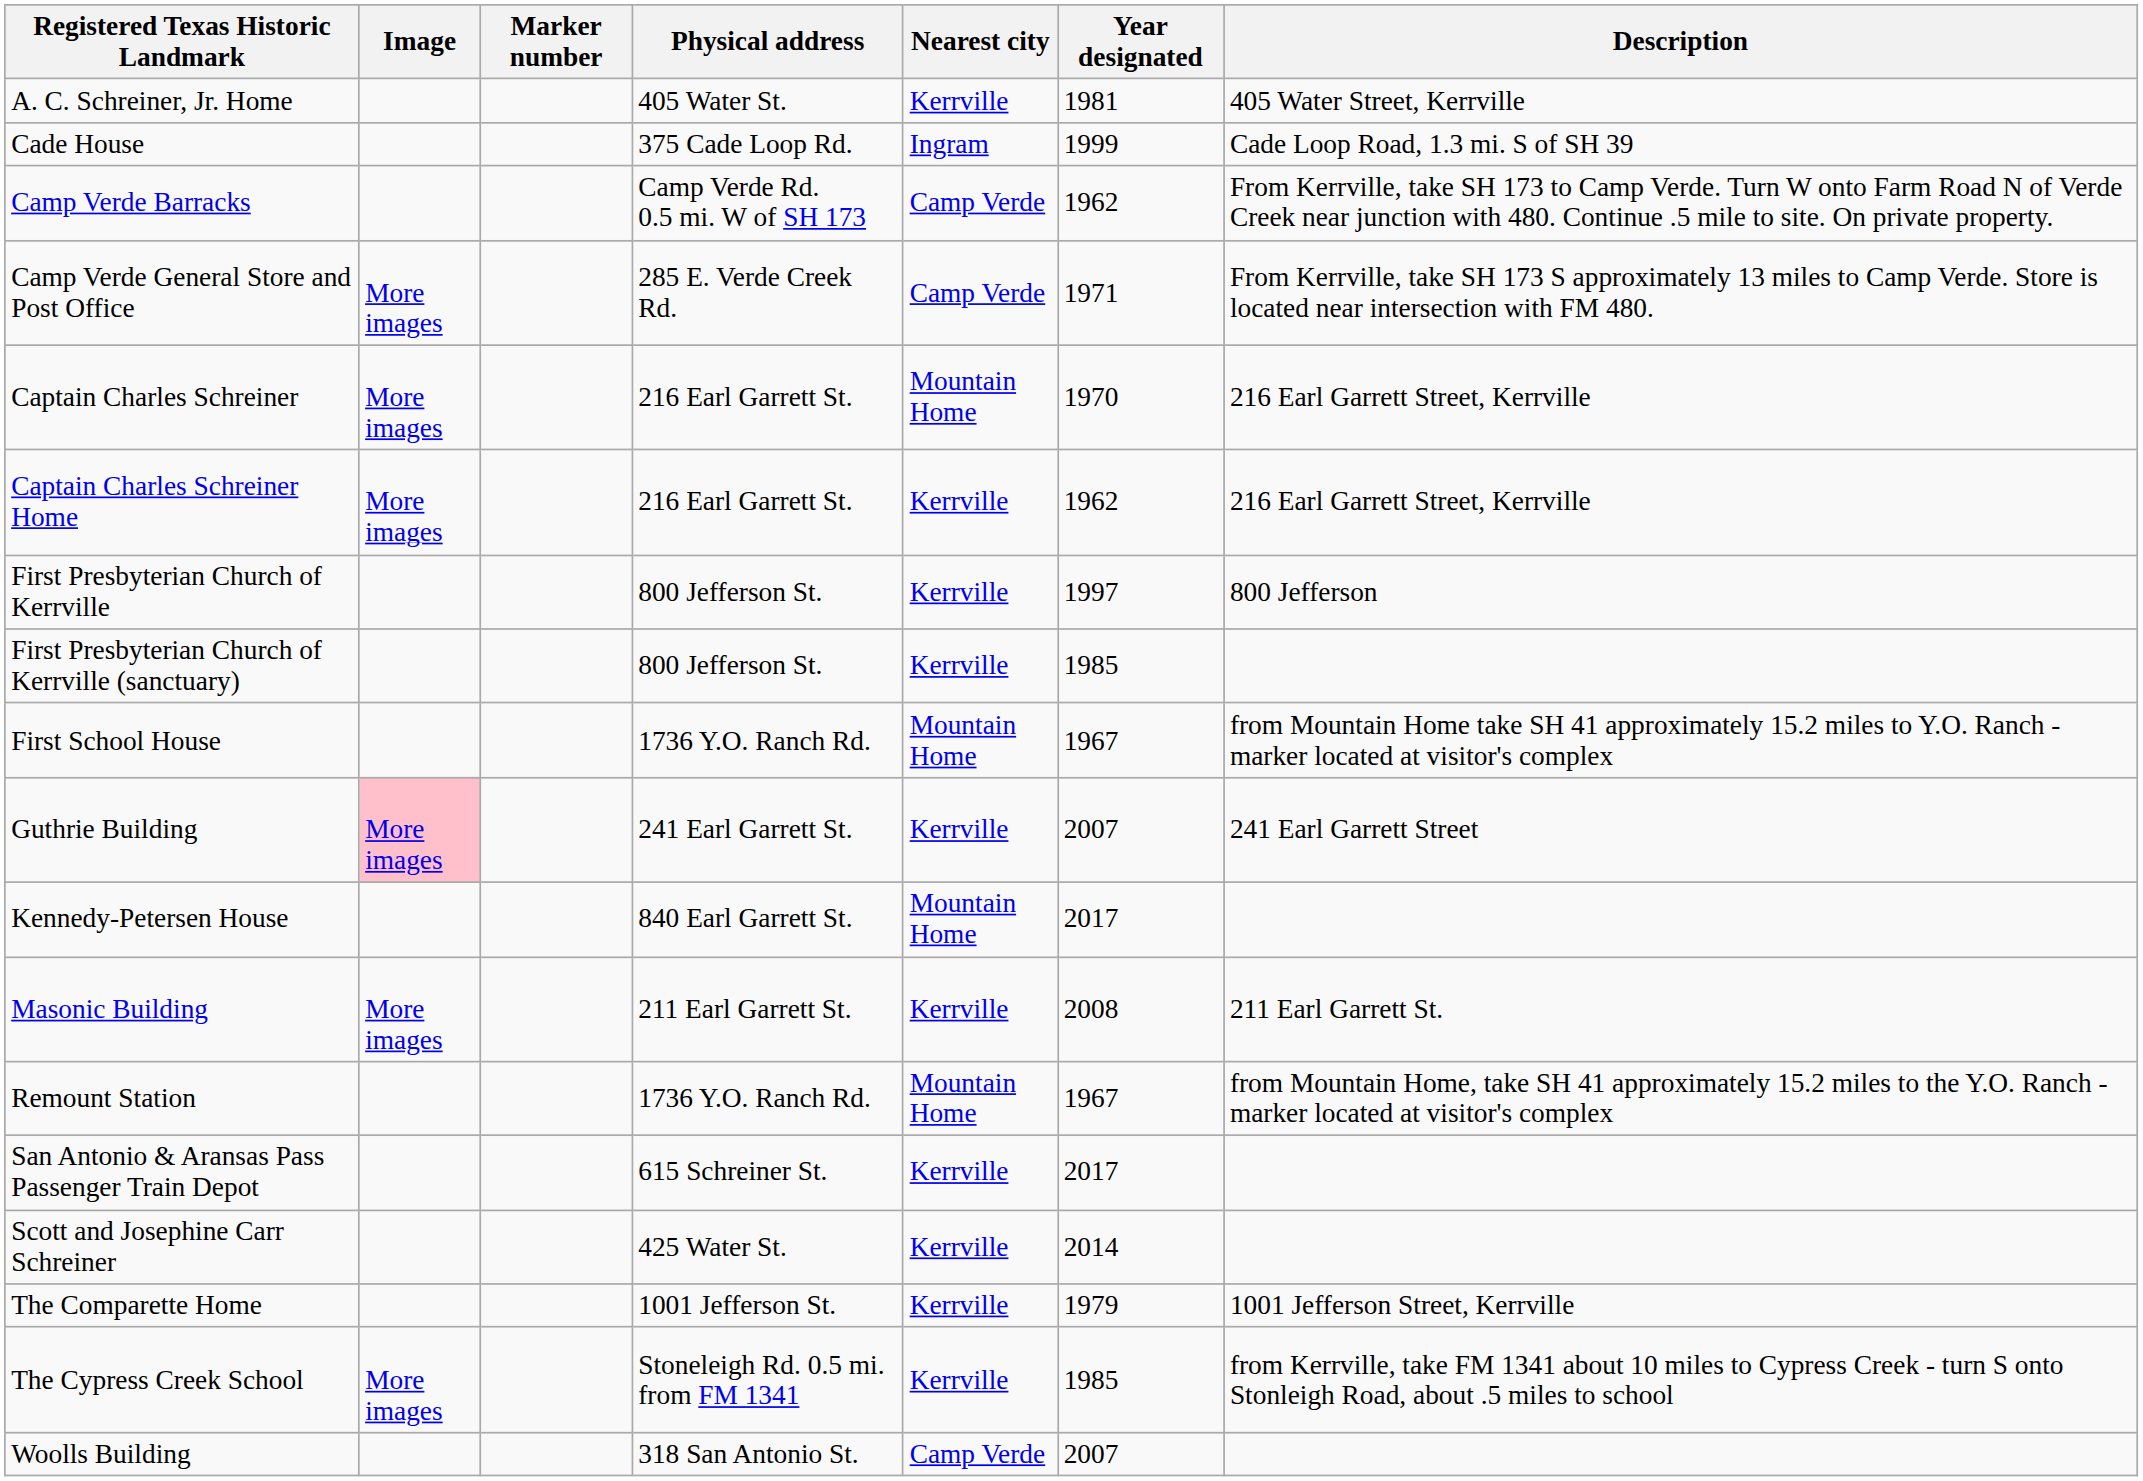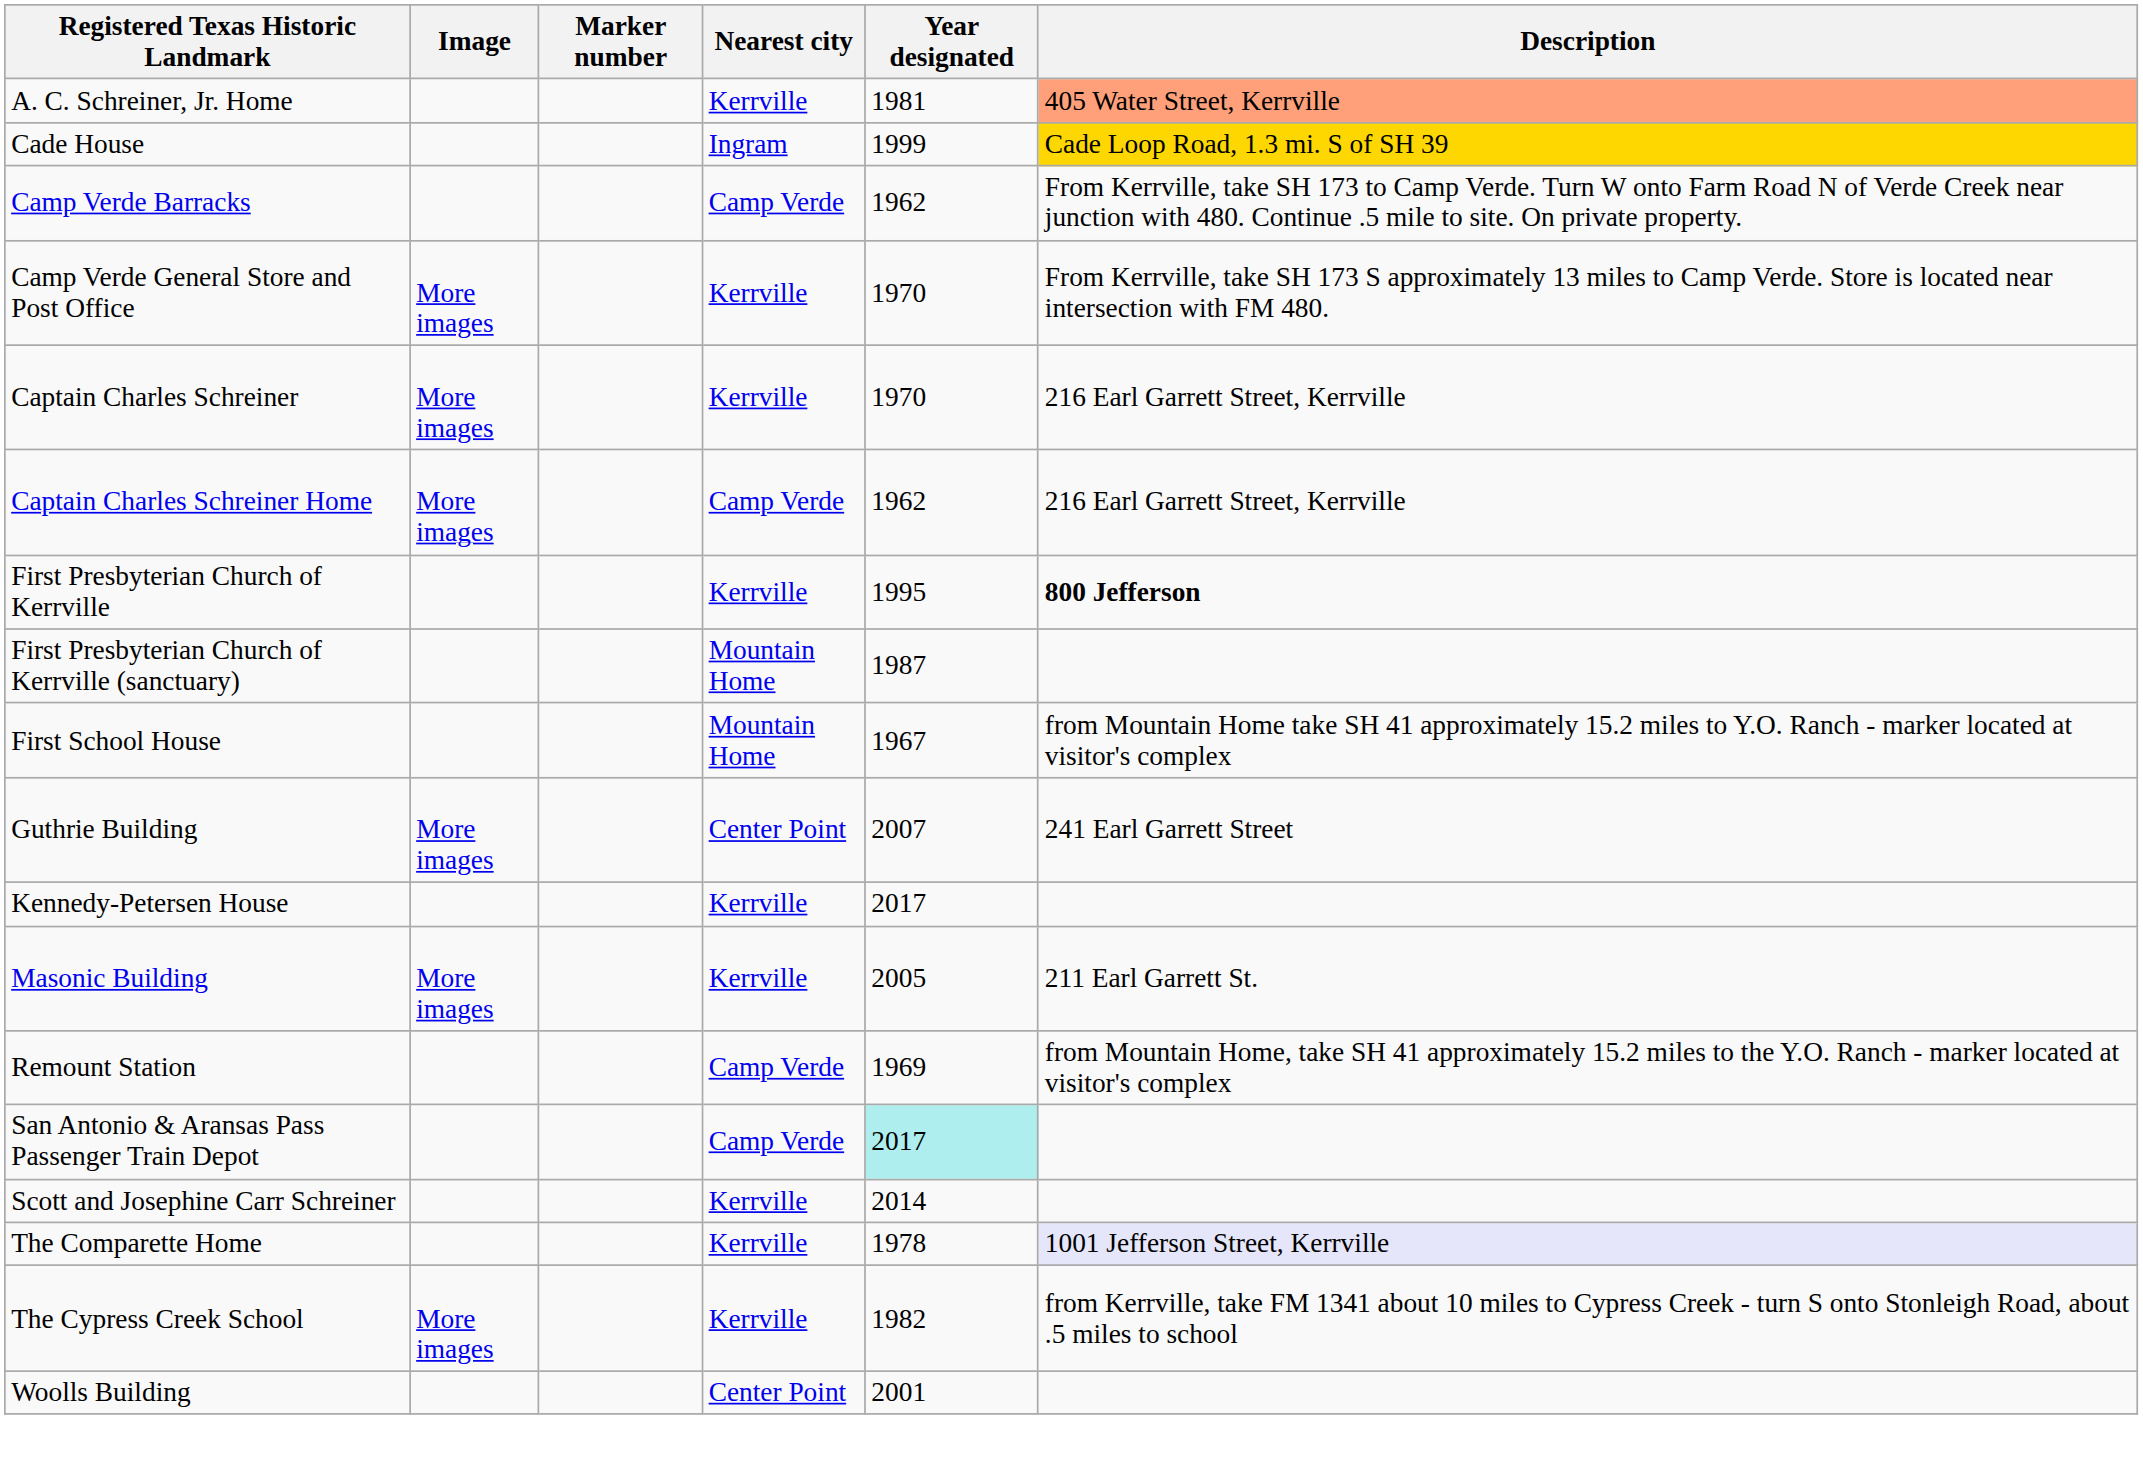- column: Physical address | 405 Water St. | 375 Cade Loop Rd. | Camp Verde Rd. 0.5 mi. W of SH 173 | 285 E. Verde Creek Rd. | 216 Earl Garrett St. | 216 Earl Garrett St. | 800 Jefferson St. | 800 Jefferson St. | 1736 Y.O. Ranch Rd. | 241 Earl Garrett St. | 840 Earl Garrett St. | 211 Earl Garrett St. | 1736 Y.O. Ranch Rd. | 615 Schreiner St. | 425 Water St. | 1001 Jefferson St. | Stoneleigh Rd. 0.5 mi. from FM 1341 | 318 San Antonio St.
A. C. Schreiner, Jr. Home | Description: no background -> lightsalmon background
Cade House | Description: no background -> gold background
Camp Verde General Store and Post Office | Nearest city: Camp Verde -> Kerrville
Camp Verde General Store and Post Office | Year designated: 1971 -> 1970
Captain Charles Schreiner | Nearest city: Mountain Home -> Kerrville
Captain Charles Schreiner Home | Nearest city: Kerrville -> Camp Verde
First Presbyterian Church of Kerrville | Year designated: 1997 -> 1995
First Presbyterian Church of Kerrville | Description: normal -> bold
First Presbyterian Church of Kerrville (sanctuary) | Nearest city: Kerrville -> Mountain Home
First Presbyterian Church of Kerrville (sanctuary) | Year designated: 1985 -> 1987
Guthrie Building | Image: pink background -> no background
Guthrie Building | Nearest city: Kerrville -> Center Point
Kennedy-Petersen House | Nearest city: Mountain Home -> Kerrville
Masonic Building | Year designated: 2008 -> 2005
Remount Station | Nearest city: Mountain Home -> Camp Verde
Remount Station | Year designated: 1967 -> 1969
San Antonio & Aransas Pass Passenger Train Depot | Nearest city: Kerrville -> Camp Verde
San Antonio & Aransas Pass Passenger Train Depot | Year designated: no background -> paleturquoise background
The Comparette Home | Year designated: 1979 -> 1978
The Comparette Home | Description: no background -> lavender background
The Cypress Creek School | Year designated: 1985 -> 1982
Woolls Building | Nearest city: Camp Verde -> Center Point
Woolls Building | Year designated: 2007 -> 2001
